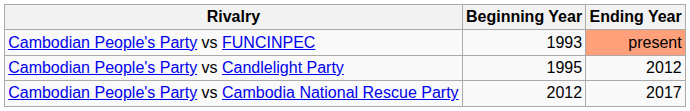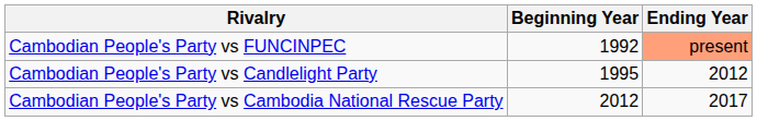Cambodian People's Party vs FUNCINPEC | Beginning Year: 1993 -> 1992
